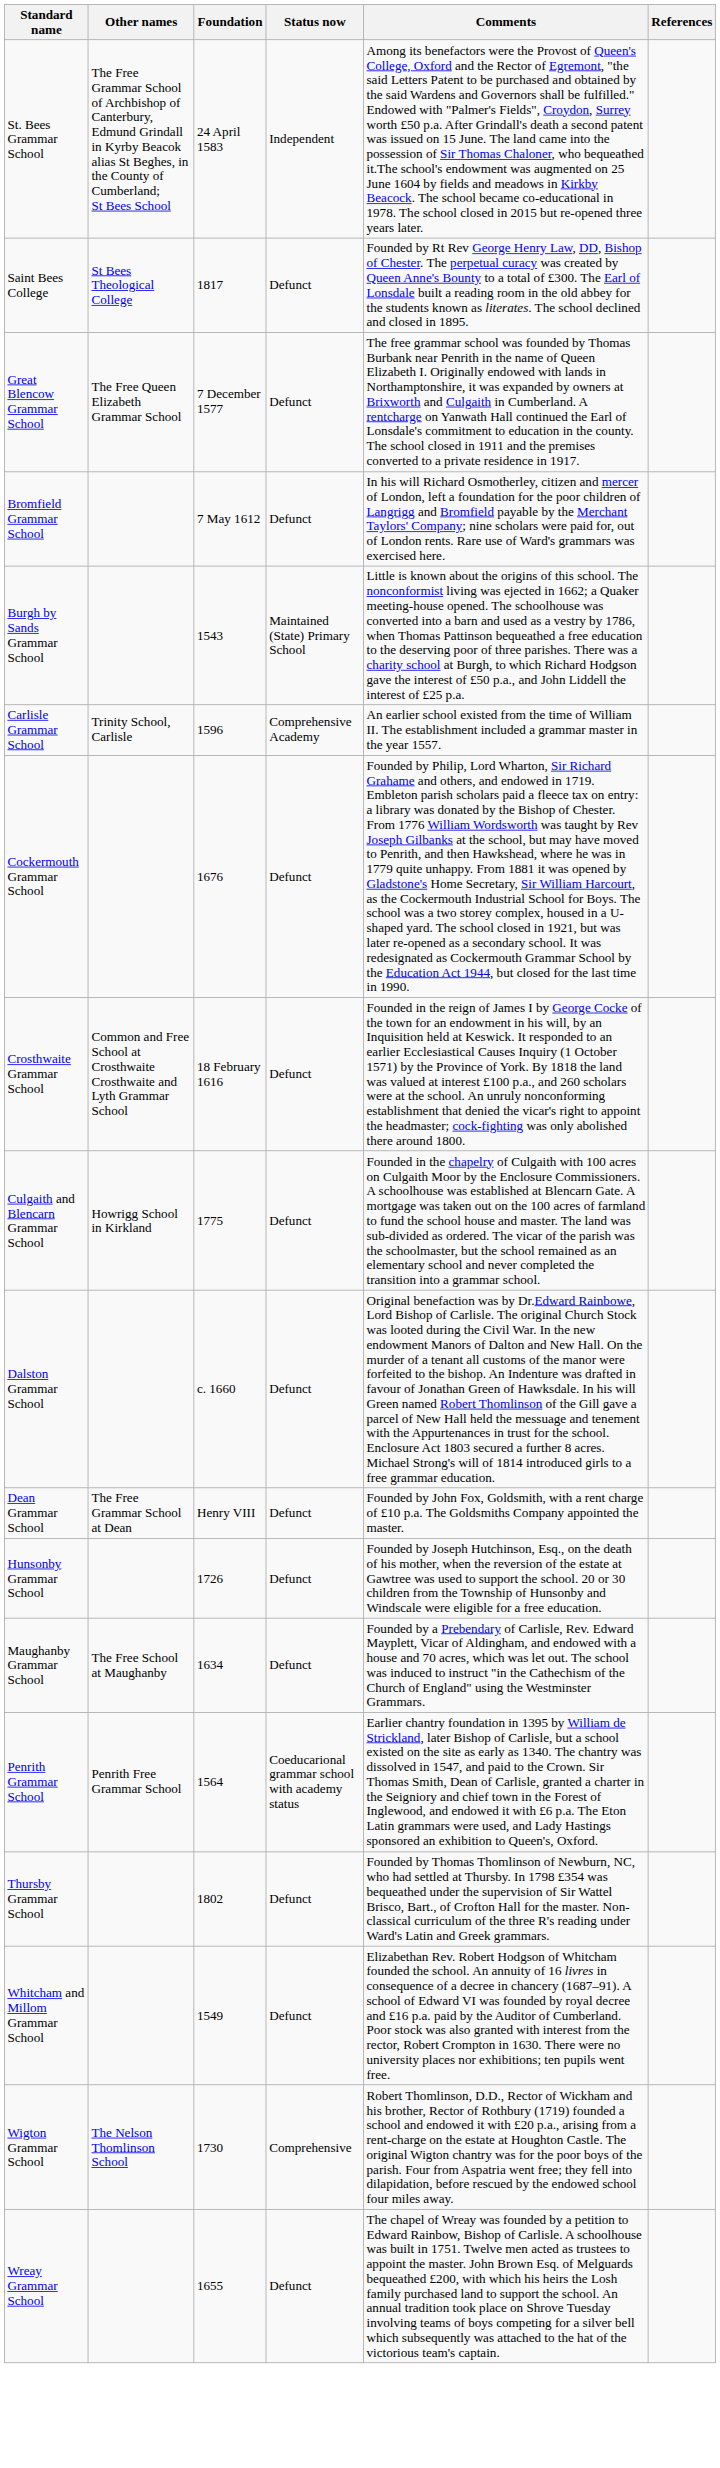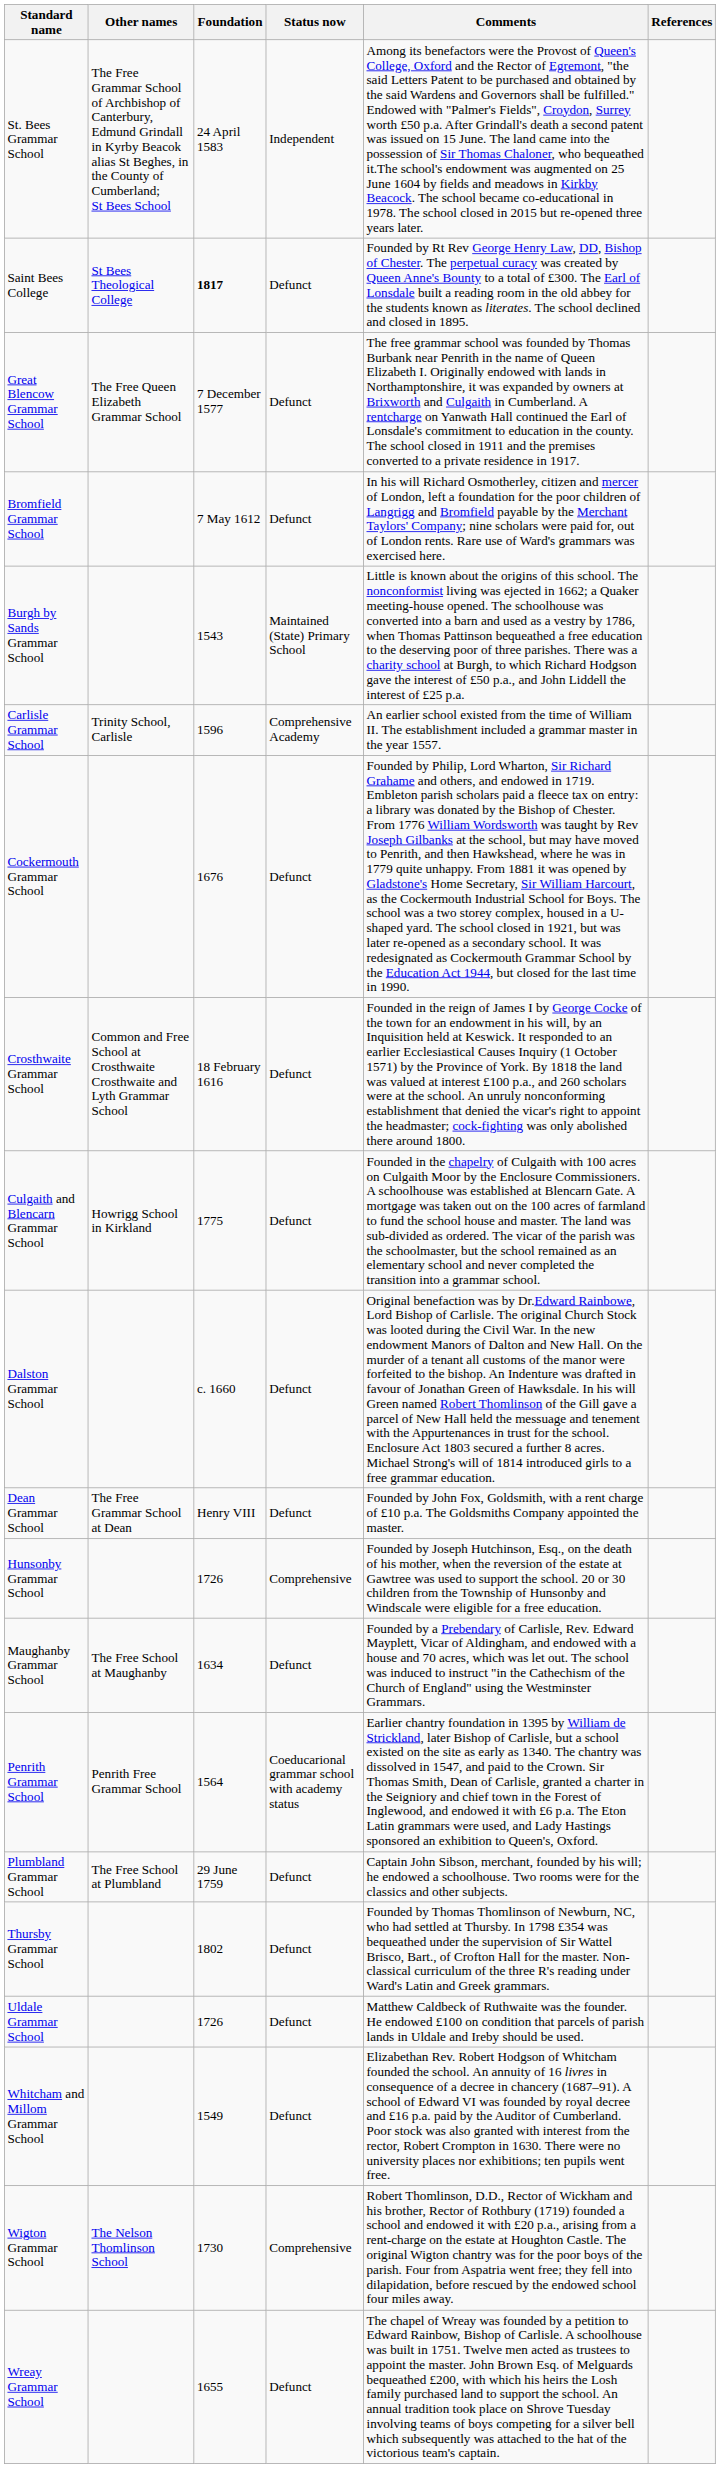Saint Bees College | Foundation: normal -> bold
Hunsonby Grammar School | Status now: Defunct -> Comprehensive
+ row: Plumbland Grammar School | The Free School at Plumbland | 29 June 1759 | Defunct | Captain John Sibson, merchant, founded by his will; he endowed a schoolhouse. Two rooms were for the classics and other subjects.
+ row: Uldale Grammar School | 1726 | Defunct | Matthew Caldbeck of Ruthwaite was the founder. He endowed £100 on condition that parcels of parish lands in Uldale and Ireby should be used.
